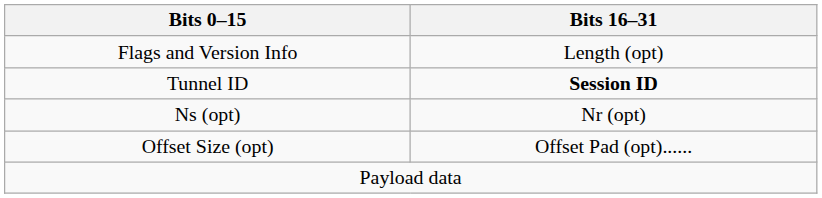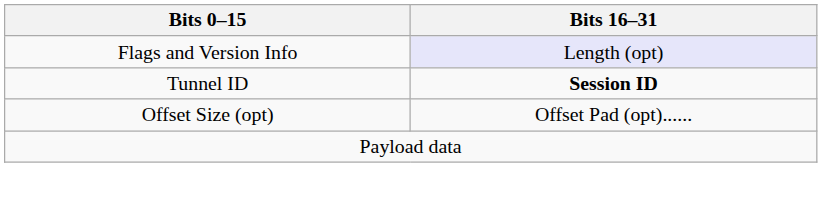Flags and Version Info | Bits 16–31: no background -> lavender background
- row: Ns (opt) | Nr (opt)
